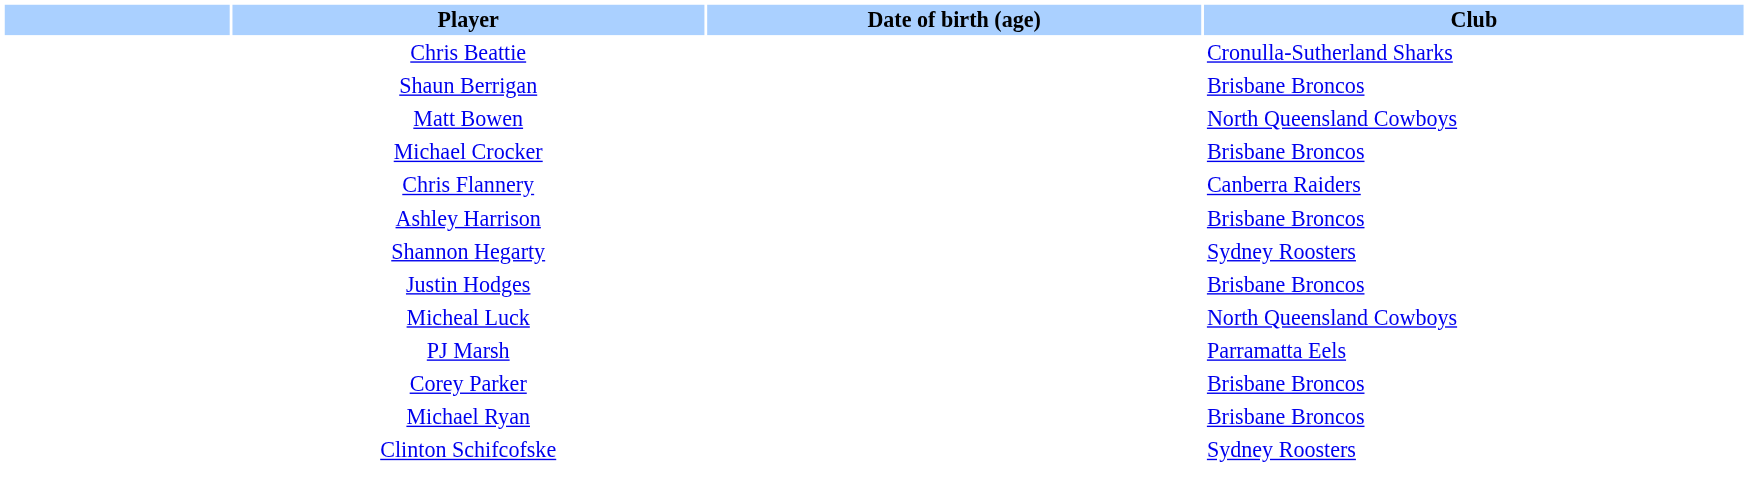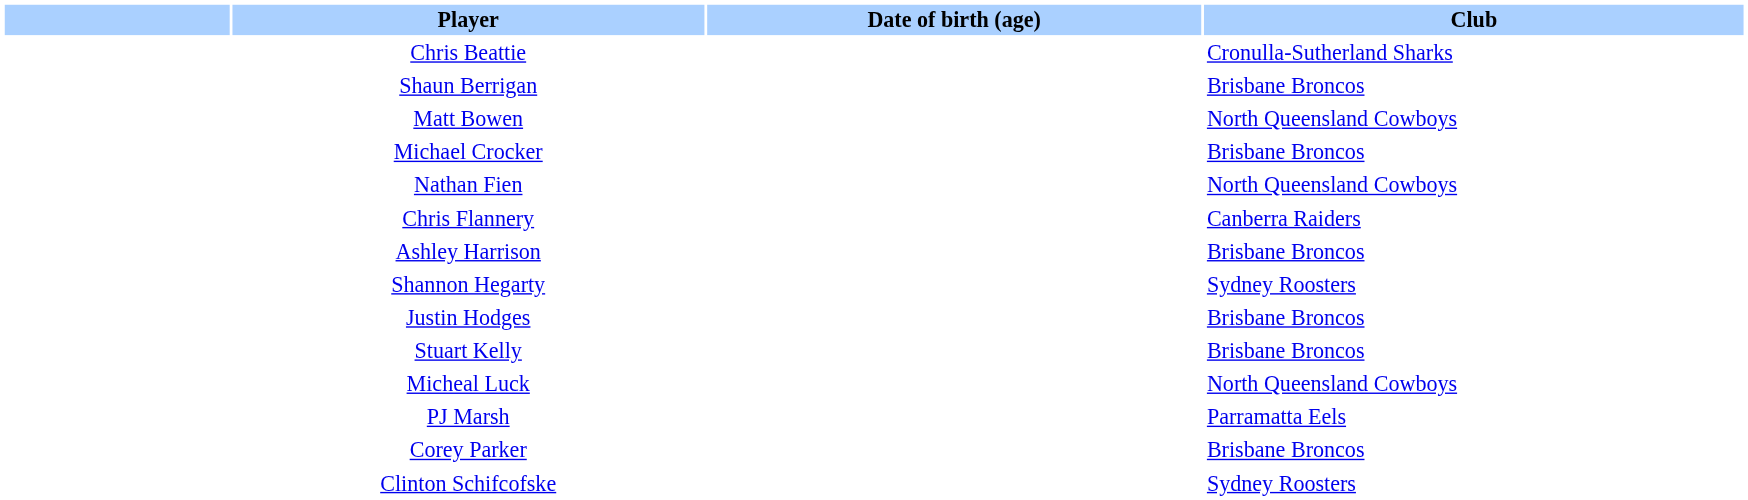+ row: Nathan Fien | North Queensland Cowboys
+ row: Stuart Kelly | Brisbane Broncos
- row: Michael Ryan | Brisbane Broncos
